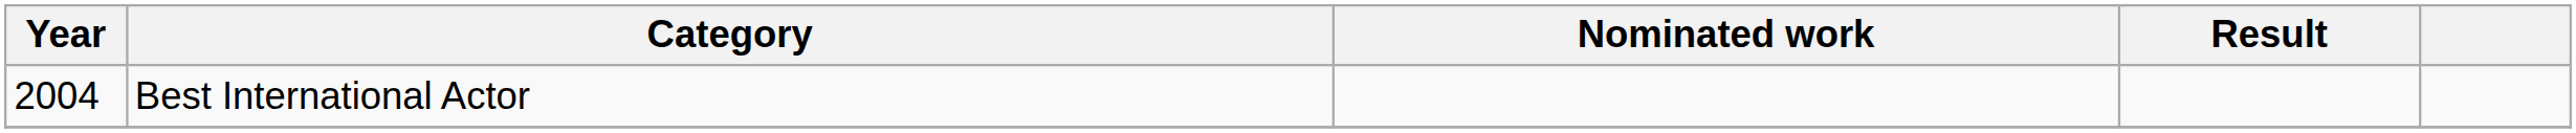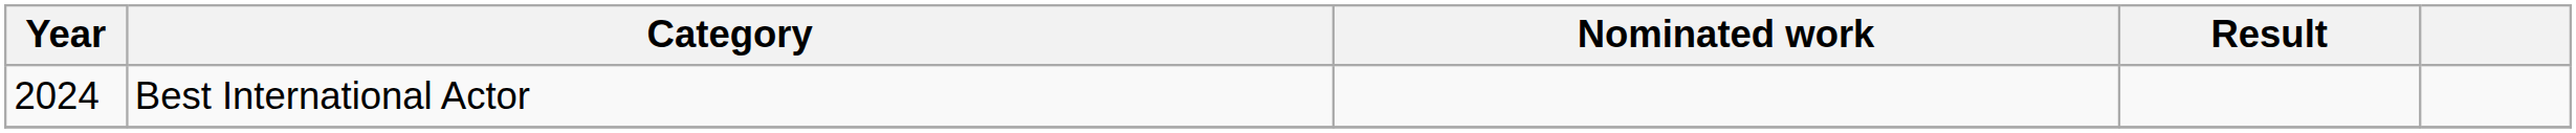Best International Actor | Year: 2004 -> 2024
